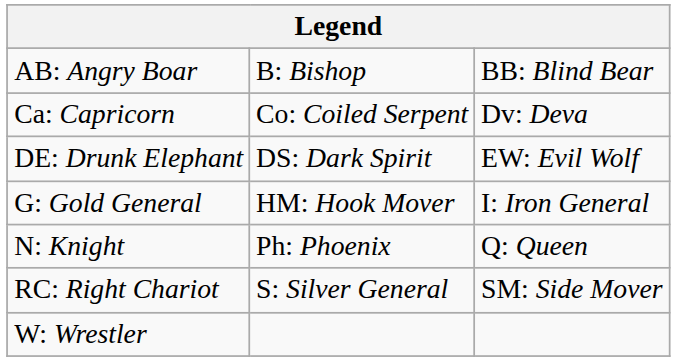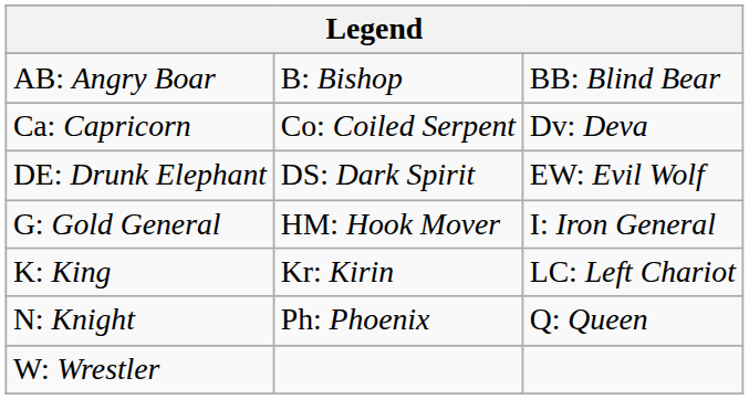+ row: K: King | Kr: Kirin | LC: Left Chariot
- row: RC: Right Chariot | S: Silver General | SM: Side Mover
